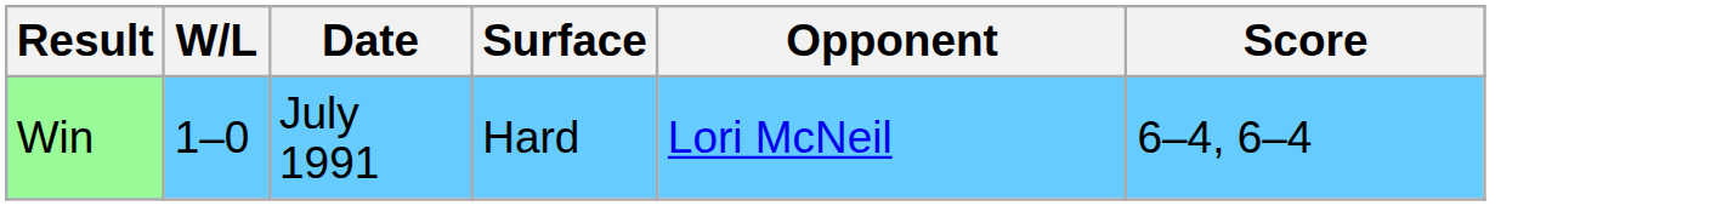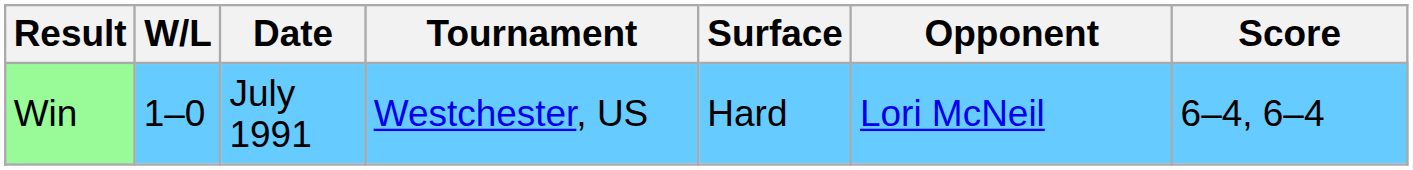+ column: Tournament | Westchester, US
